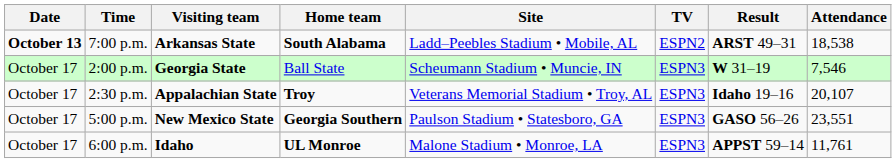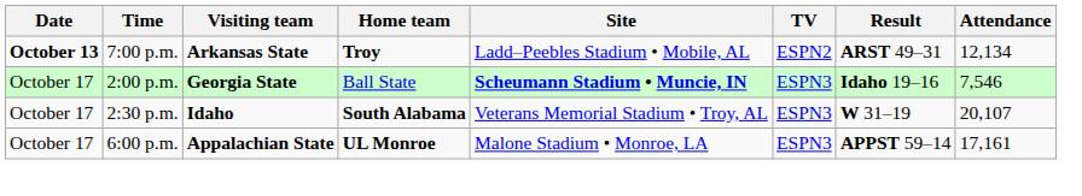7:00 p.m. | Home team: South Alabama -> Troy
7:00 p.m. | Attendance: 18,538 -> 12,134
2:00 p.m. | Site: normal -> bold
2:00 p.m. | Result: W 31–19 -> Idaho 19–16
2:30 p.m. | Visiting team: Appalachian State -> Idaho
2:30 p.m. | Home team: Troy -> South Alabama
2:30 p.m. | Result: Idaho 19–16 -> W 31–19
- row: October 17 | 5:00 p.m. | New Mexico State | Georgia Southern | Paulson Stadium • Statesboro, GA | ESPN3 | GASO 56–26 | 23,551
6:00 p.m. | Visiting team: Idaho -> Appalachian State
6:00 p.m. | Attendance: 11,761 -> 17,161
